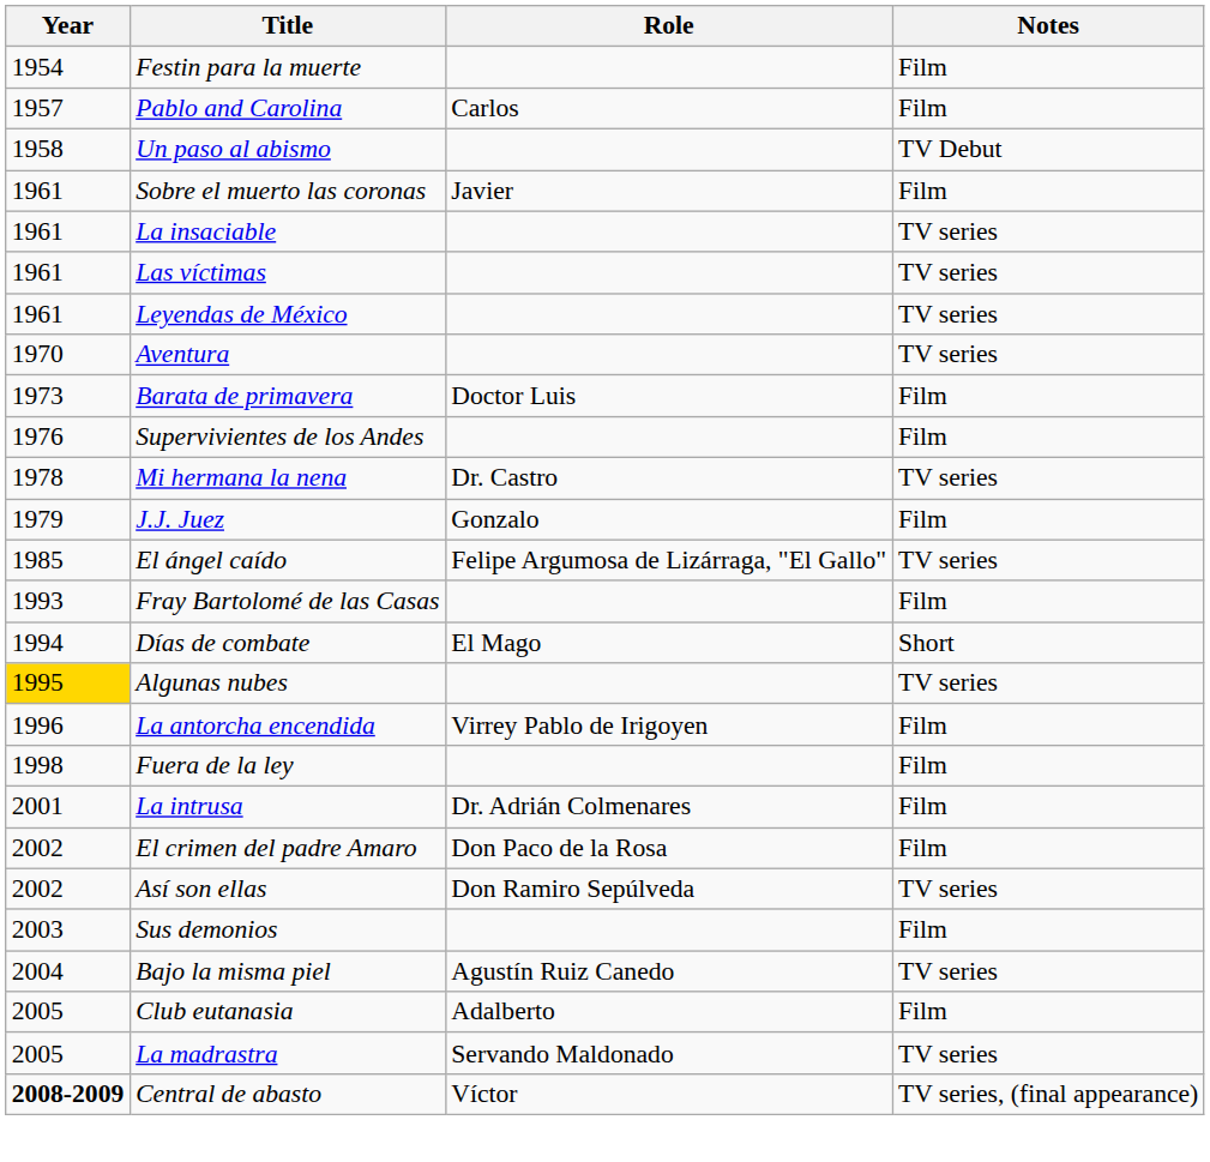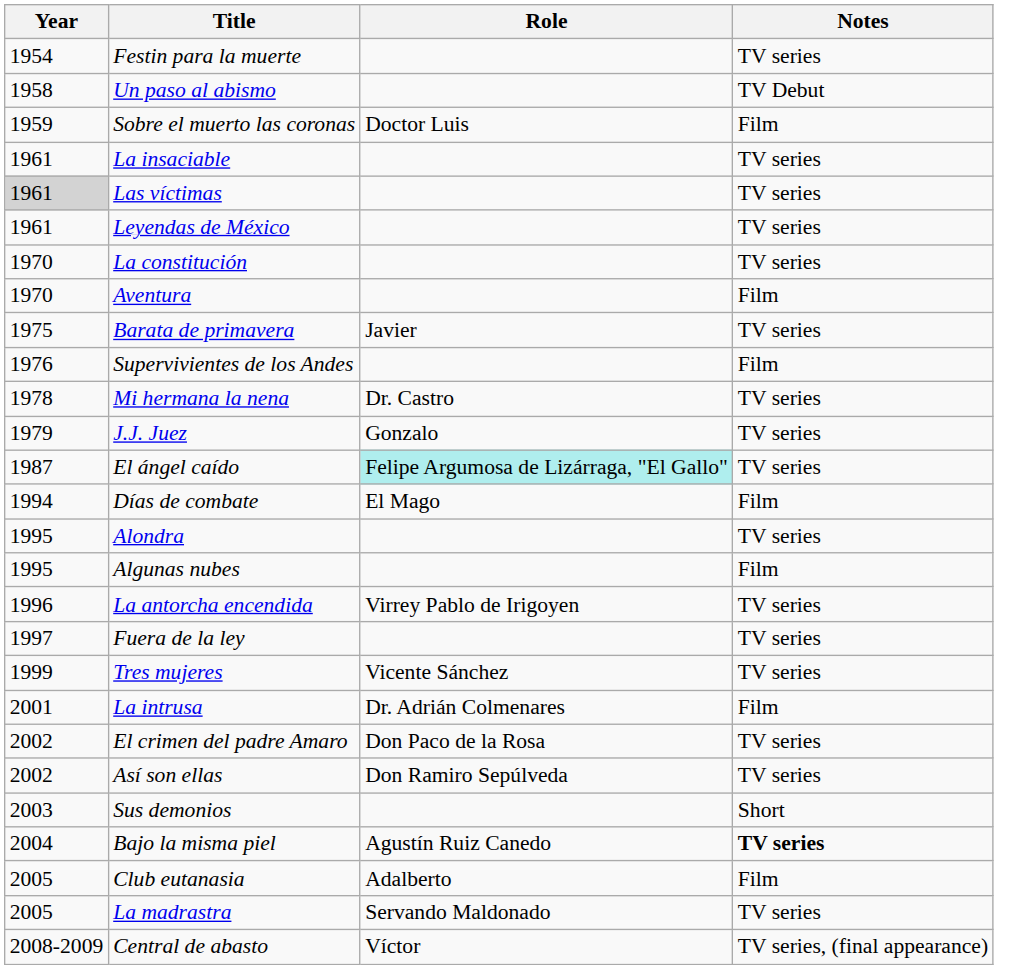Festin para la muerte | Notes: Film -> TV series
- row: 1957 | Pablo and Carolina | Carlos | Film
Sobre el muerto las coronas | Year: 1961 -> 1959
Sobre el muerto las coronas | Role: Javier -> Doctor Luis
Las víctimas | Year: no background -> lightgrey background
+ row: 1970 | La constitución | TV series
Aventura | Notes: TV series -> Film
Barata de primavera | Year: 1973 -> 1975
Barata de primavera | Role: Doctor Luis -> Javier
Barata de primavera | Notes: Film -> TV series
J.J. Juez | Notes: Film -> TV series
El ángel caído | Year: 1985 -> 1987
El ángel caído | Role: no background -> paleturquoise background
- row: 1993 | Fray Bartolomé de las Casas | Film
Días de combate | Notes: Short -> Film
+ row: 1995 | Alondra | TV series
Algunas nubes | Year: gold background -> no background
Algunas nubes | Notes: TV series -> Film
La antorcha encendida | Notes: Film -> TV series
Fuera de la ley | Year: 1998 -> 1997
Fuera de la ley | Notes: Film -> TV series
+ row: 1999 | Tres mujeres | Vicente Sánchez | TV series
El crimen del padre Amaro | Notes: Film -> TV series
Sus demonios | Notes: Film -> Short
Bajo la misma piel | Notes: normal -> bold
Central de abasto | Year: bold -> normal
